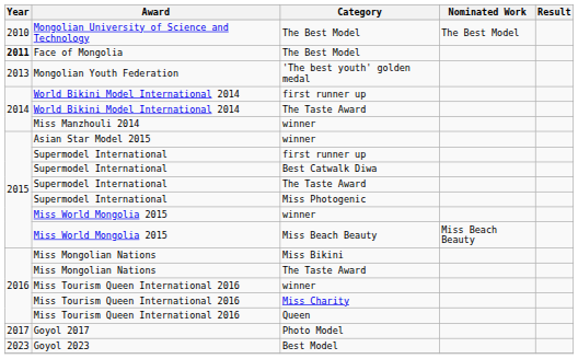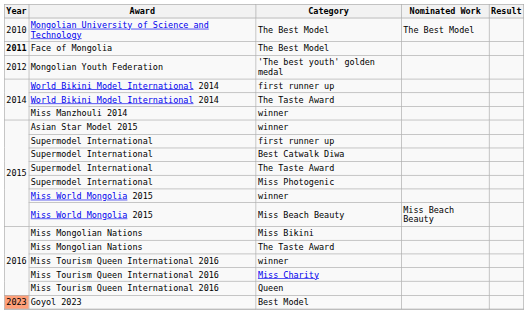'The best youth' golden medal | Year: 2013 -> 2012
- row: 2017 | Goyol 2017 | Photo Model
Best Model | Year: no background -> lightsalmon background
